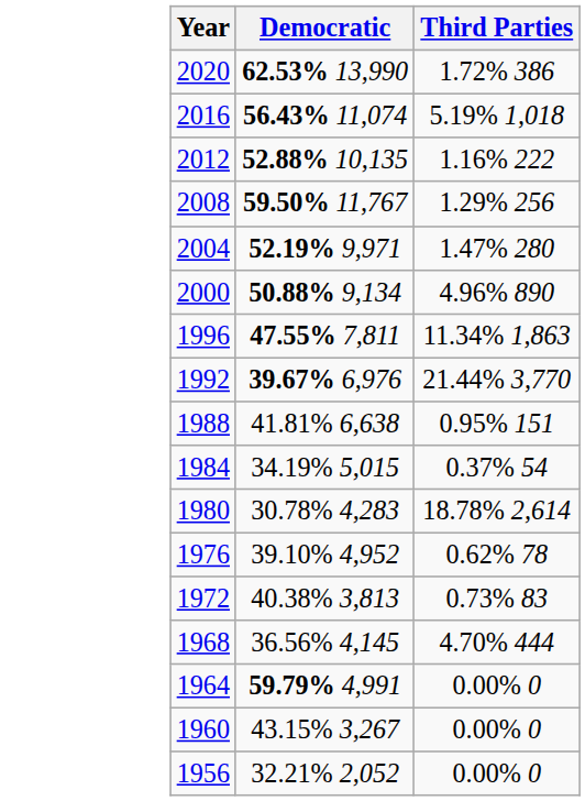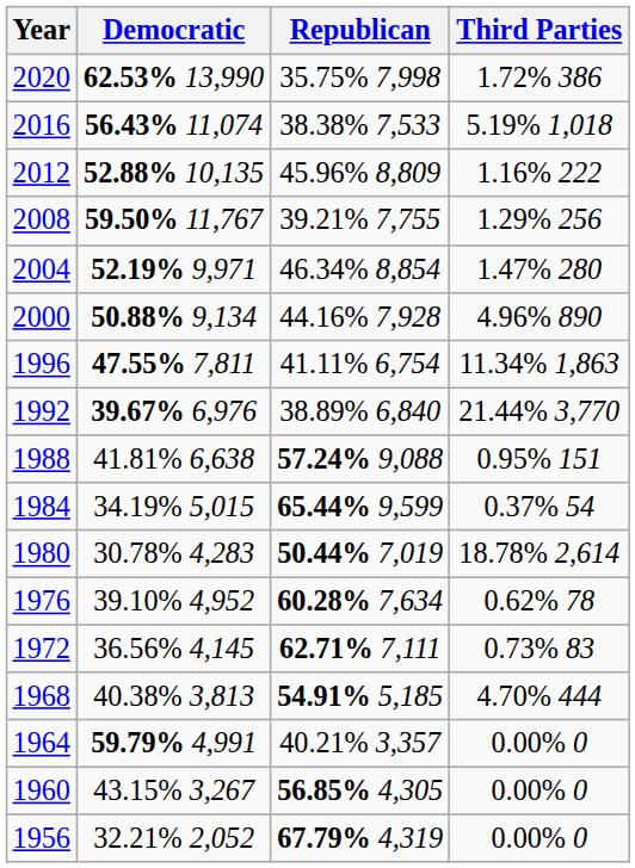+ column: Republican | 35.75% 7,998 | 38.38% 7,533 | 45.96% 8,809 | 39.21% 7,755 | 46.34% 8,854 | 44.16% 7,928 | 41.11% 6,754 | 38.89% 6,840 | 57.24% 9,088 | 65.44% 9,599 | 50.44% 7,019 | 60.28% 7,634 | 62.71% 7,111 | 54.91% 5,185 | 40.21% 3,357 | 56.85% 4,305 | 67.79% 4,319
1972 | Democratic: 40.38% 3,813 -> 36.56% 4,145
1968 | Democratic: 36.56% 4,145 -> 40.38% 3,813
